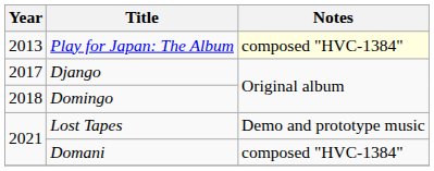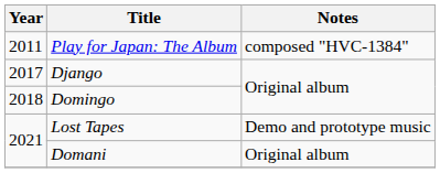Play for Japan: The Album | Year: 2013 -> 2011
Play for Japan: The Album | Notes: lightyellow background -> no background
Domani | Notes: composed "HVC-1384" -> Original album
